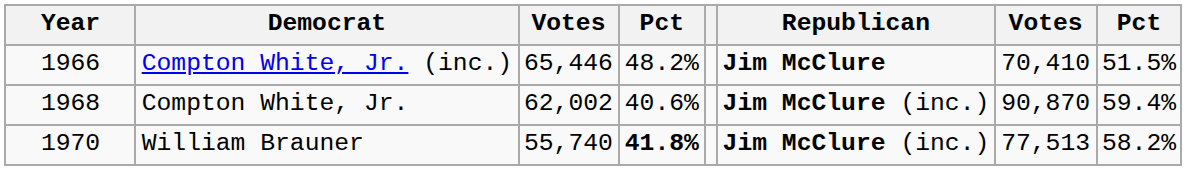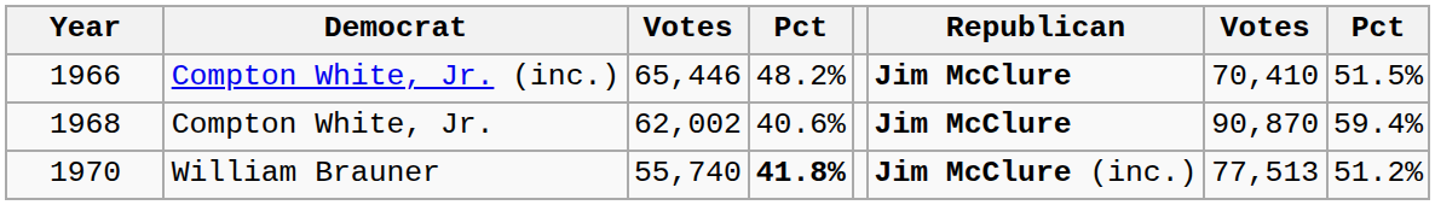Compton White, Jr. | Republican: Jim McClure (inc.) -> Jim McClure
William Brauner | column 8: 58.2% -> 51.2%
